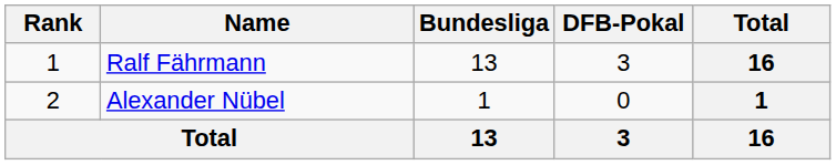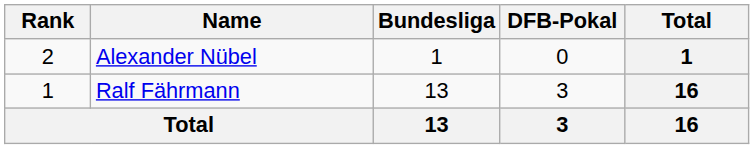rows swapped: Ralf Fährmann <-> Alexander Nübel
